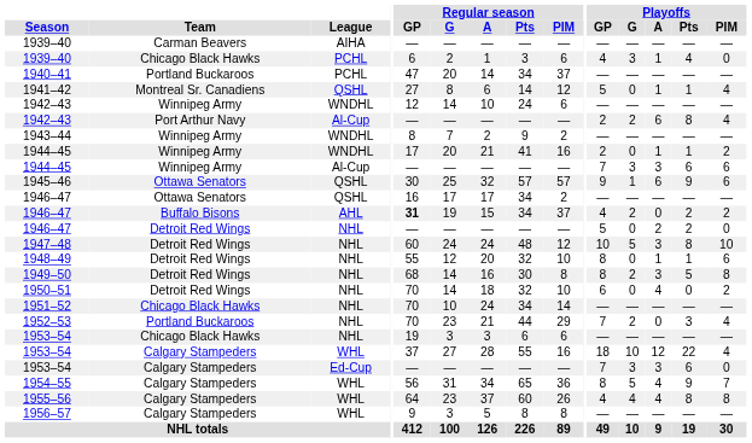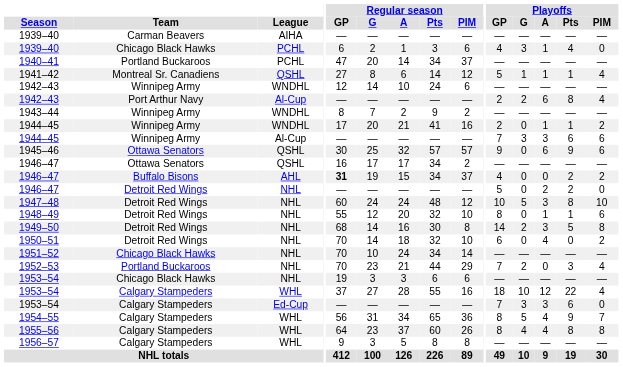1941–42 | Playoffs / G: 0 -> 1
1945–46 | Playoffs / G: 1 -> 0
1946–47 / AHL | Playoffs / G: 2 -> 0
1949–50 | Playoffs / GP: 8 -> 14
1955–56 | Playoffs / GP: 4 -> 8
